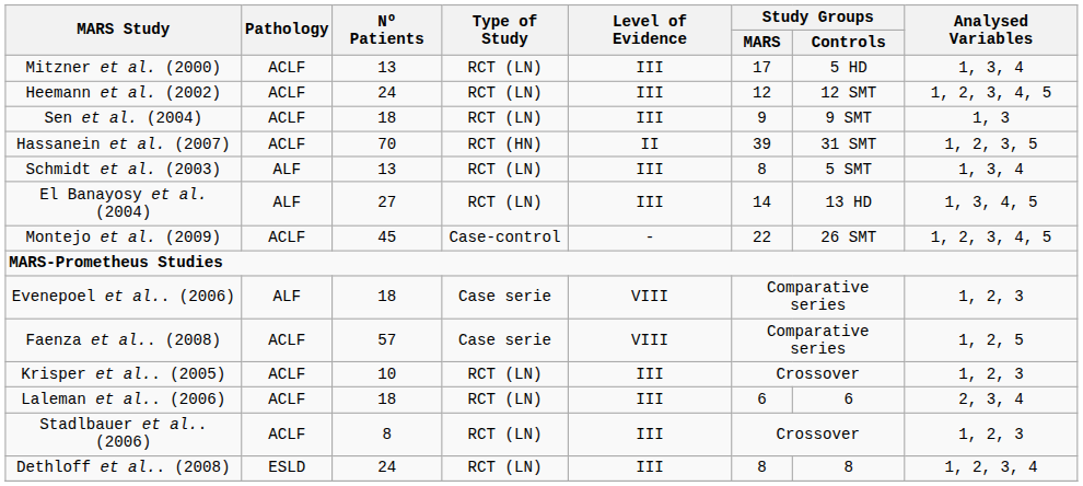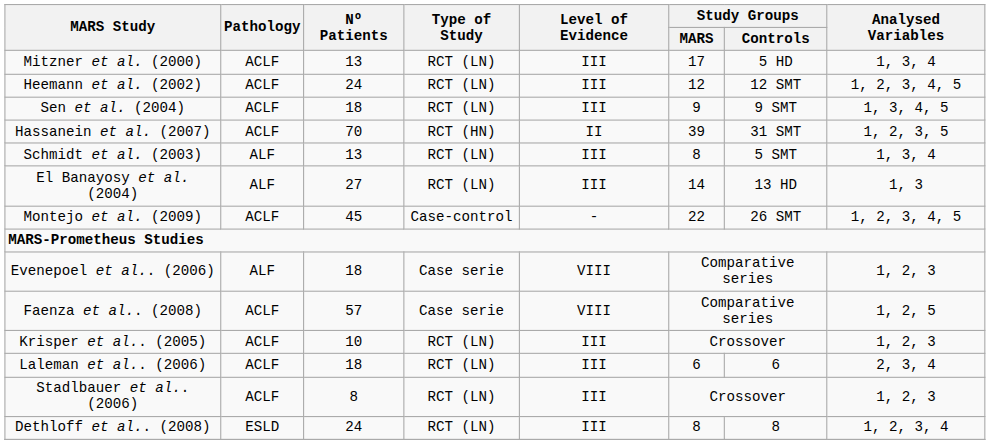Sen et al. (2004) | Analysed Variables: 1, 3 -> 1, 3, 4, 5
El Banayosy et al. (2004) | Analysed Variables: 1, 3, 4, 5 -> 1, 3
